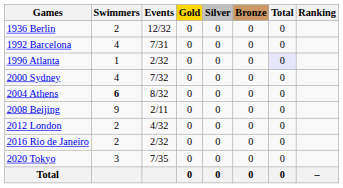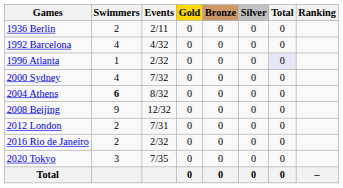columns swapped: Silver <-> Bronze
1936 Berlin | Events: 12/32 -> 2/11
1992 Barcelona | Events: 7/31 -> 4/32
2008 Beijing | Events: 2/11 -> 12/32
2012 London | Events: 4/32 -> 7/31
